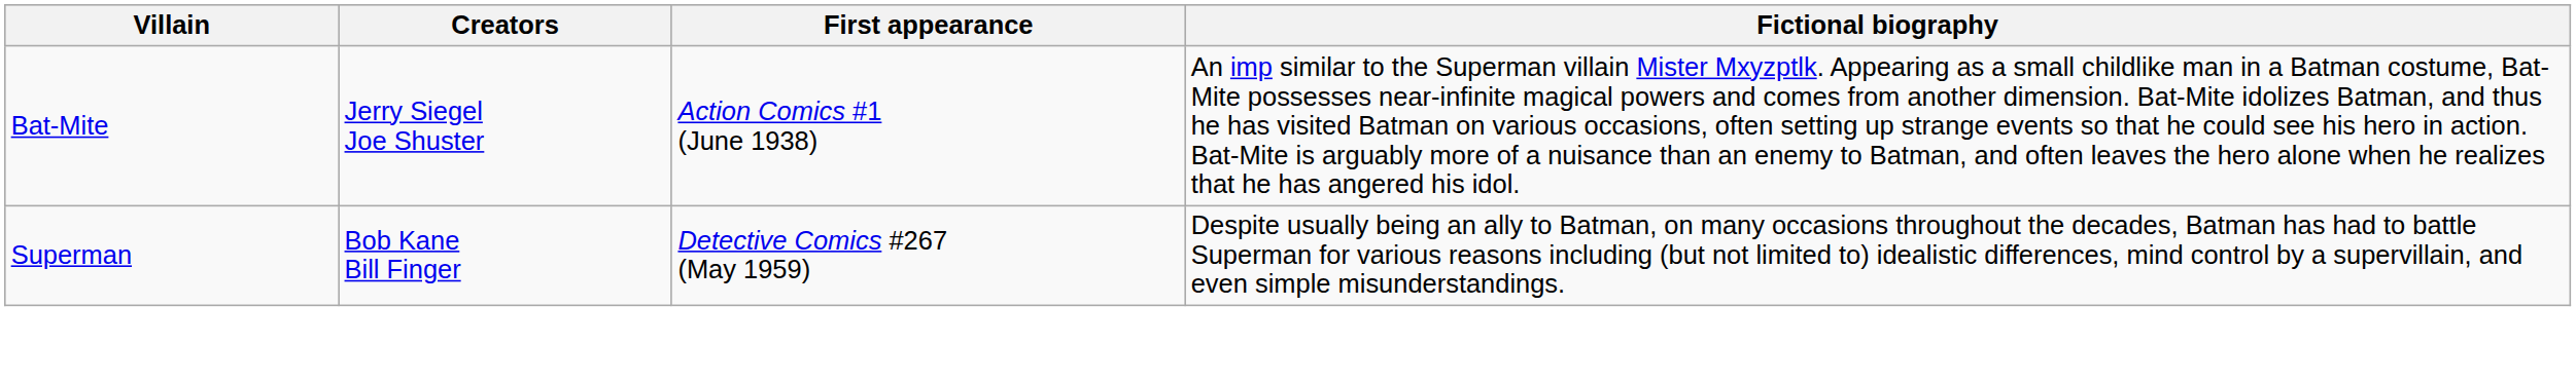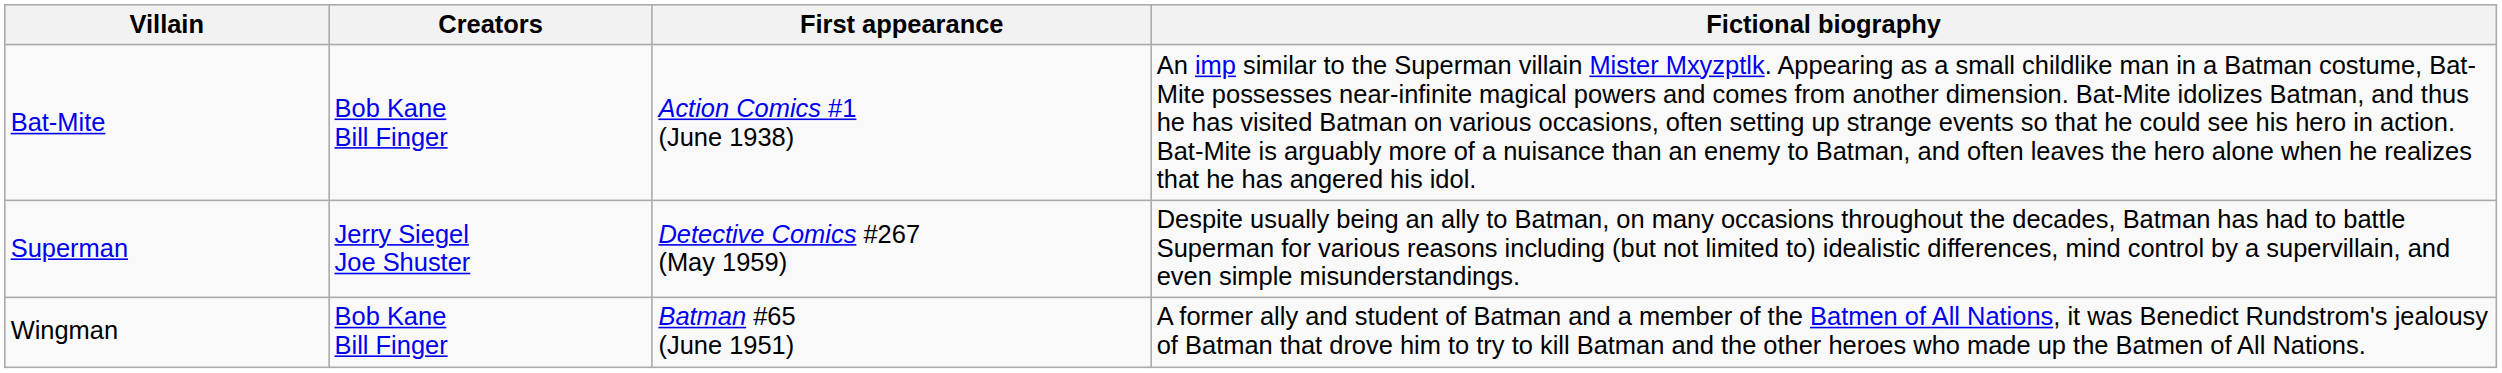Bat-Mite | Creators: Jerry Siegel Joe Shuster -> Bob Kane Bill Finger
Superman | Creators: Bob Kane Bill Finger -> Jerry Siegel Joe Shuster
+ row: Wingman | Bob Kane Bill Finger | Batman #65 (June 1951) | A former ally and student of Batman and a member of the Batmen of All Nations, it was Benedict Rundstrom's jealousy of Batman that drove him to try to kill Batman and the other heroes who made up the Batmen of All Nations.
